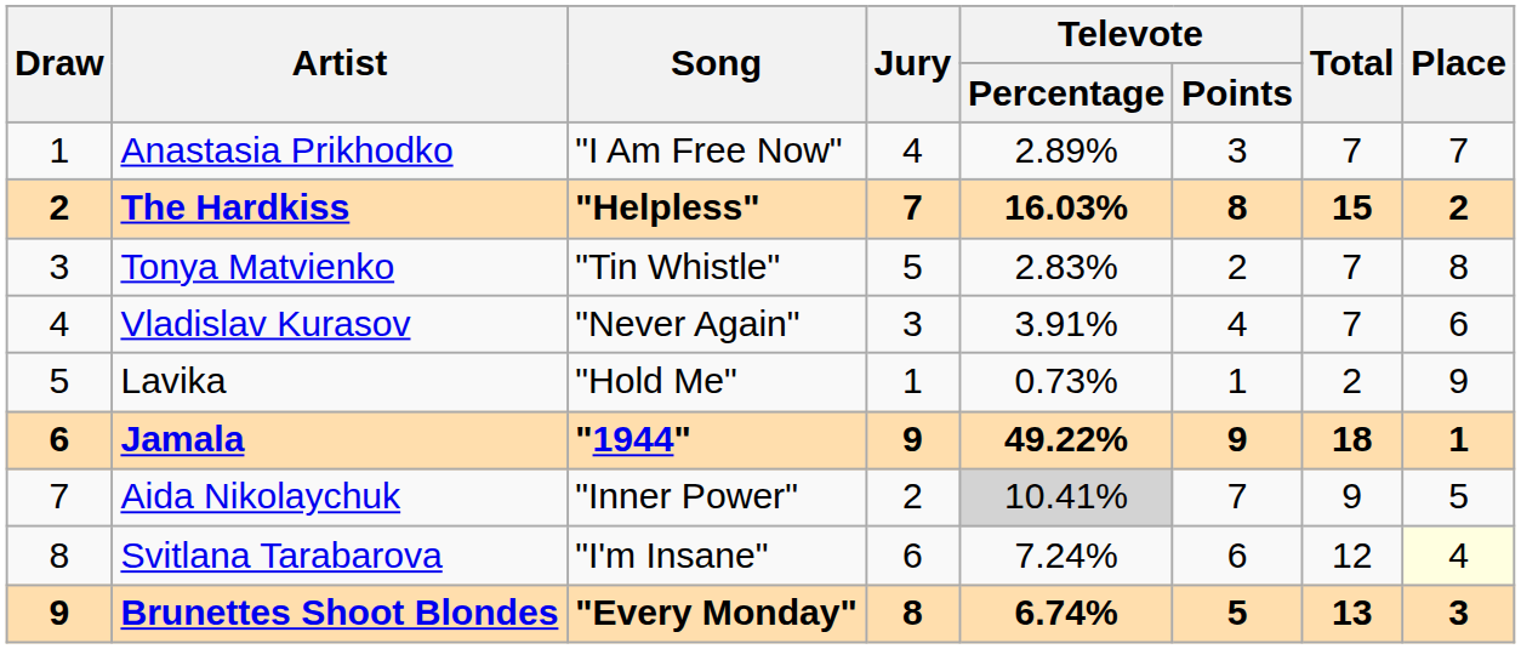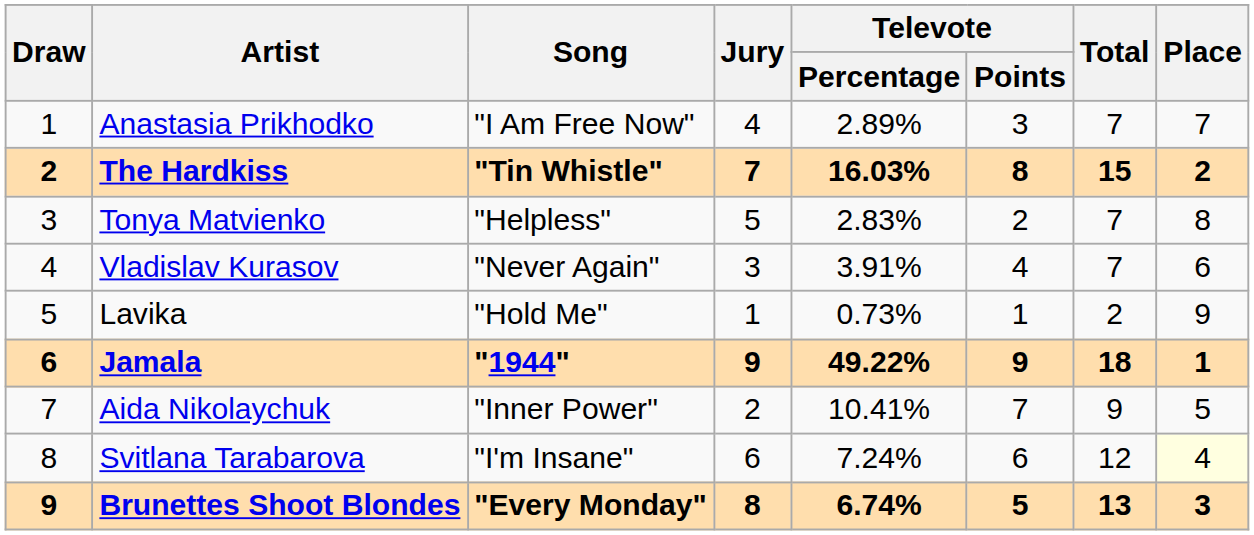The Hardkiss | Song: "Helpless" -> "Tin Whistle"
Tonya Matvienko | Song: "Tin Whistle" -> "Helpless"
Aida Nikolaychuk | Televote / Percentage: lightgrey background -> no background
